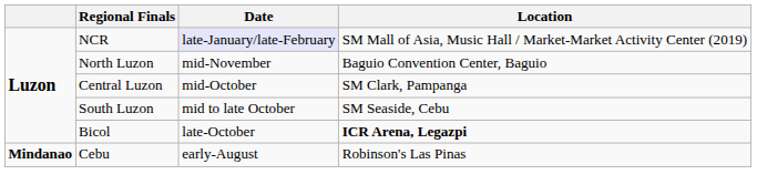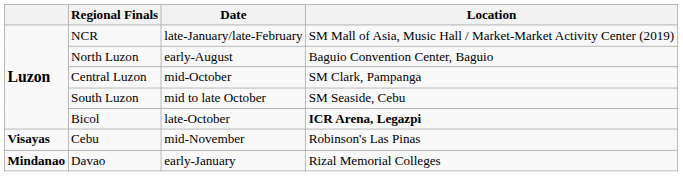NCR | Date: lavender background -> no background
North Luzon | Date: mid-November -> early-August
Cebu | column 1: Mindanao -> Visayas
Cebu | Date: early-August -> mid-November
+ row: Mindanao | Davao | early-January | Rizal Memorial Colleges
